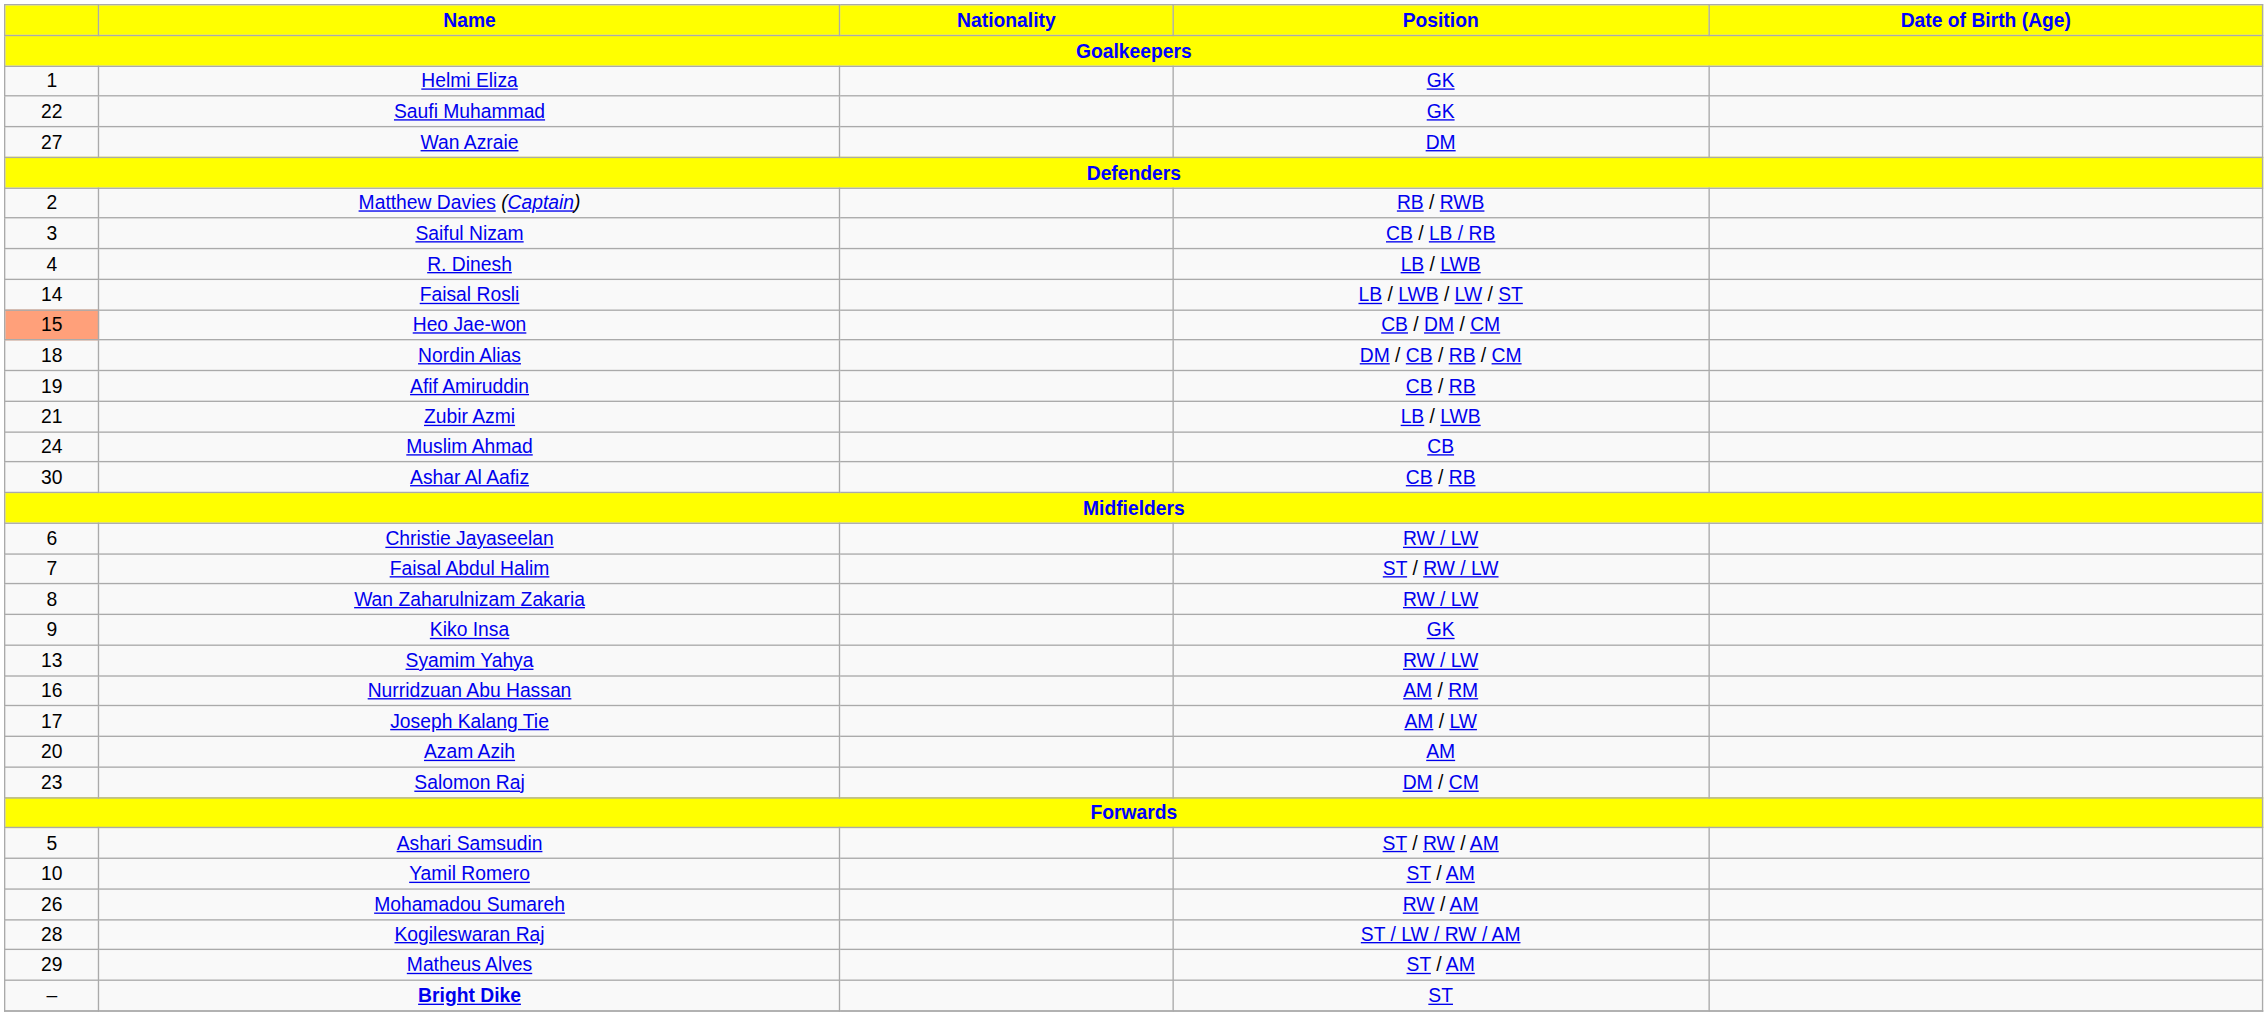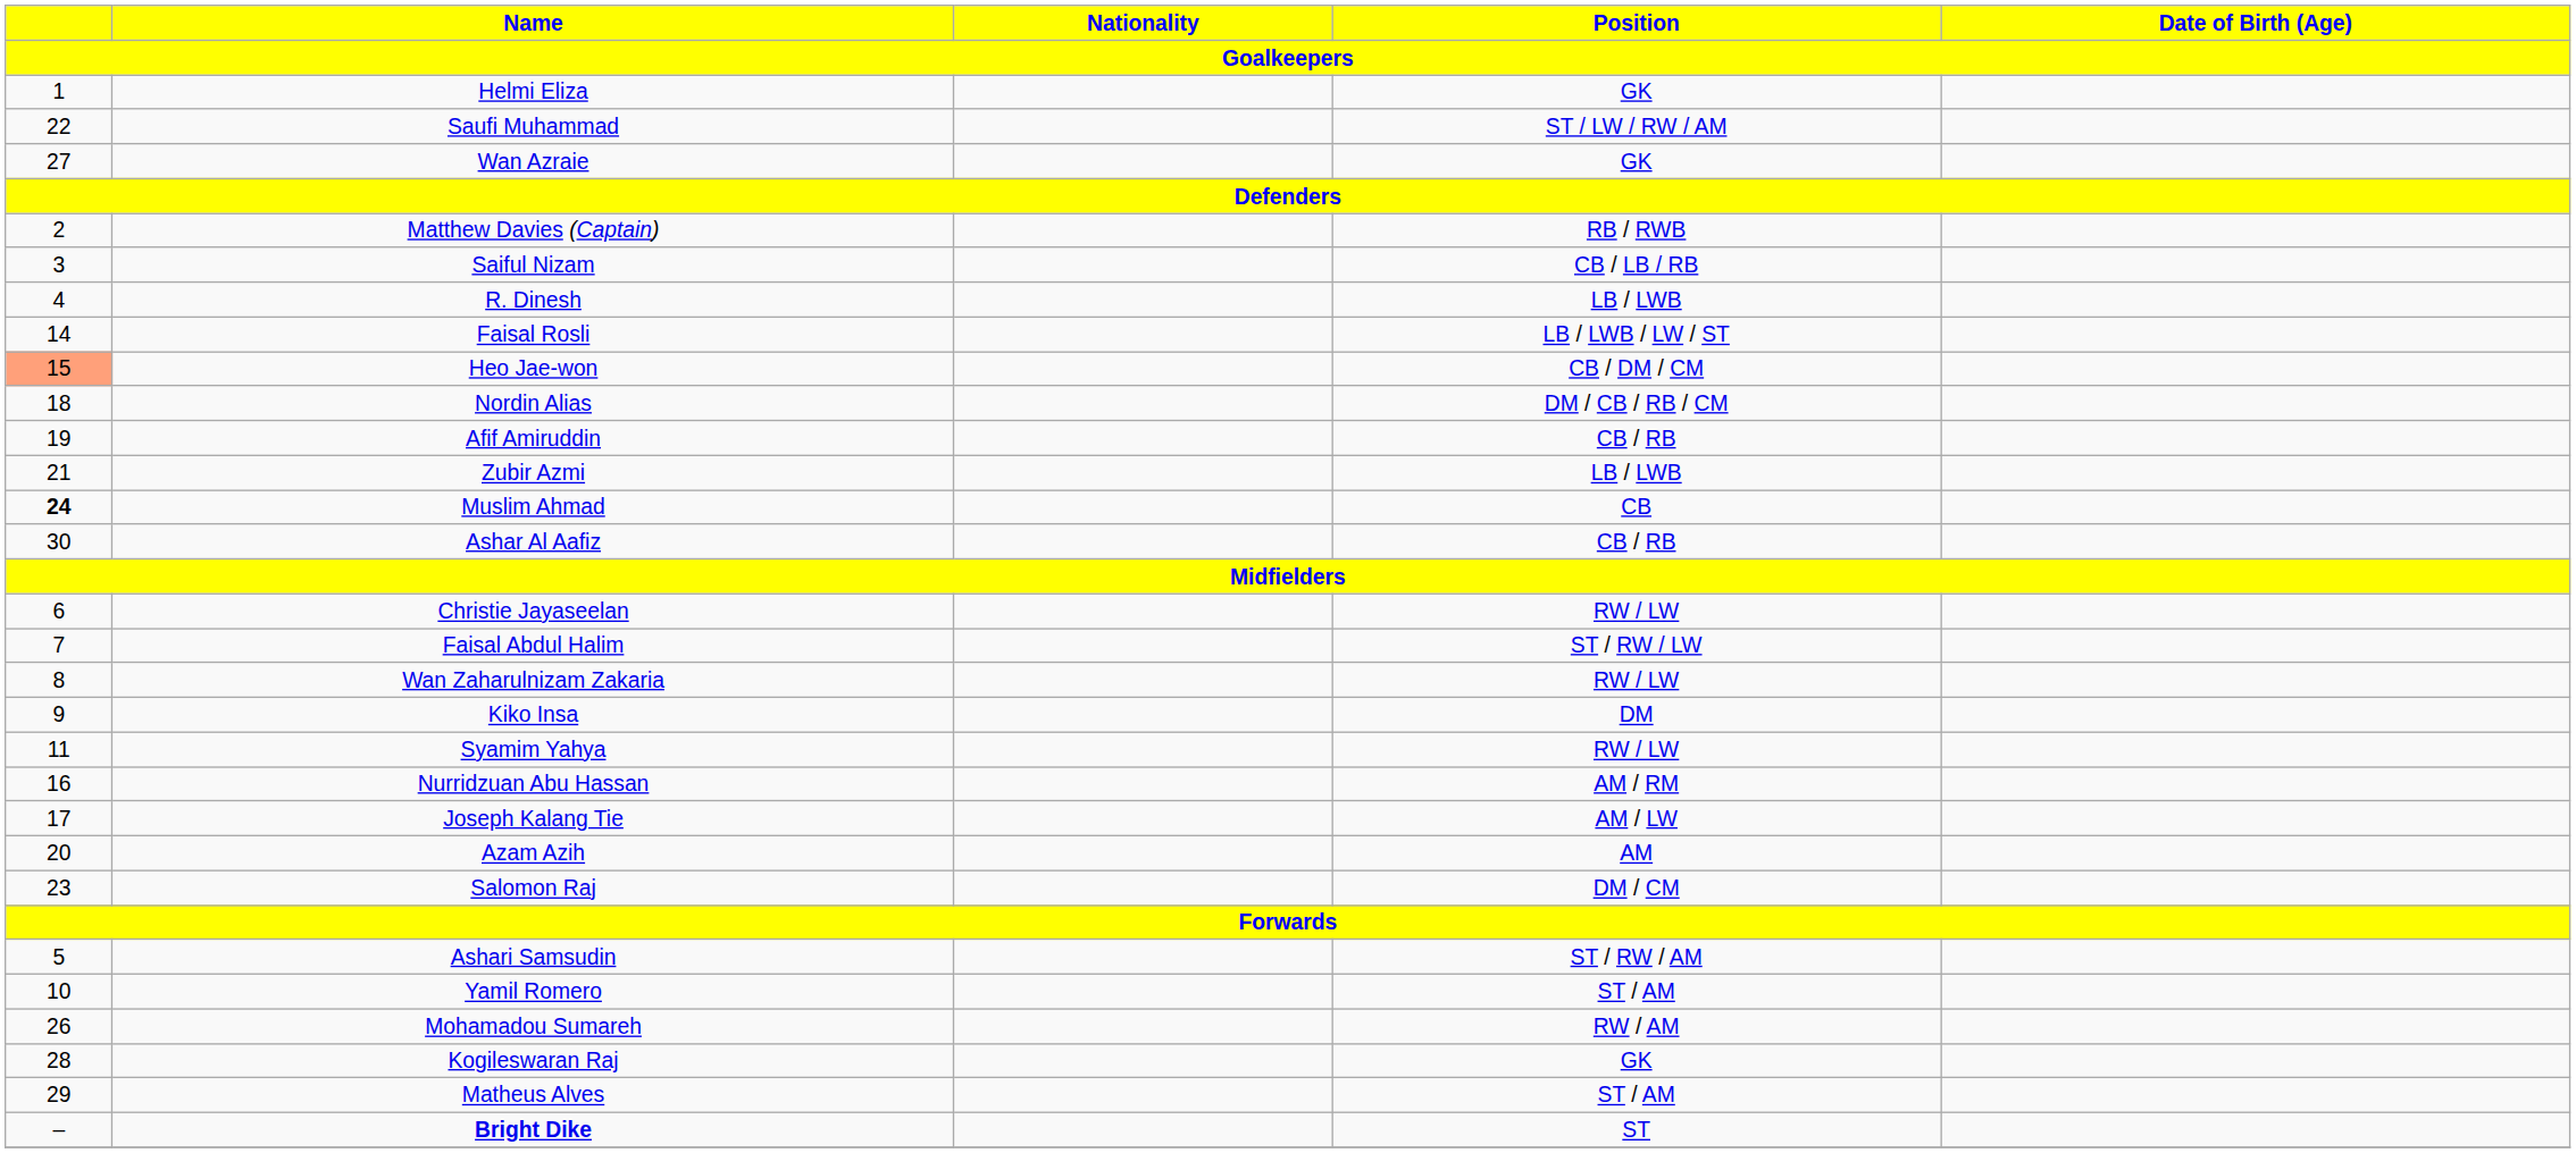Saufi Muhammad | Position: GK -> ST / LW / RW / AM
Wan Azraie | Position: DM -> GK
Muslim Ahmad | column 1: normal -> bold
Kiko Insa | Position: GK -> DM
Syamim Yahya | column 1: 13 -> 11
Kogileswaran Raj | Position: ST / LW / RW / AM -> GK
